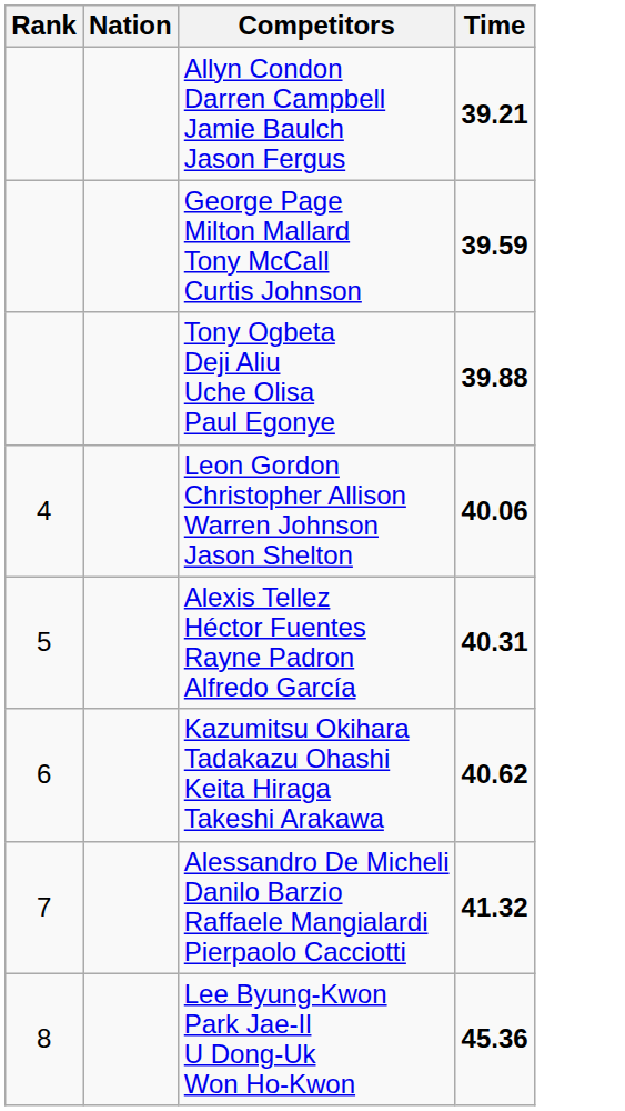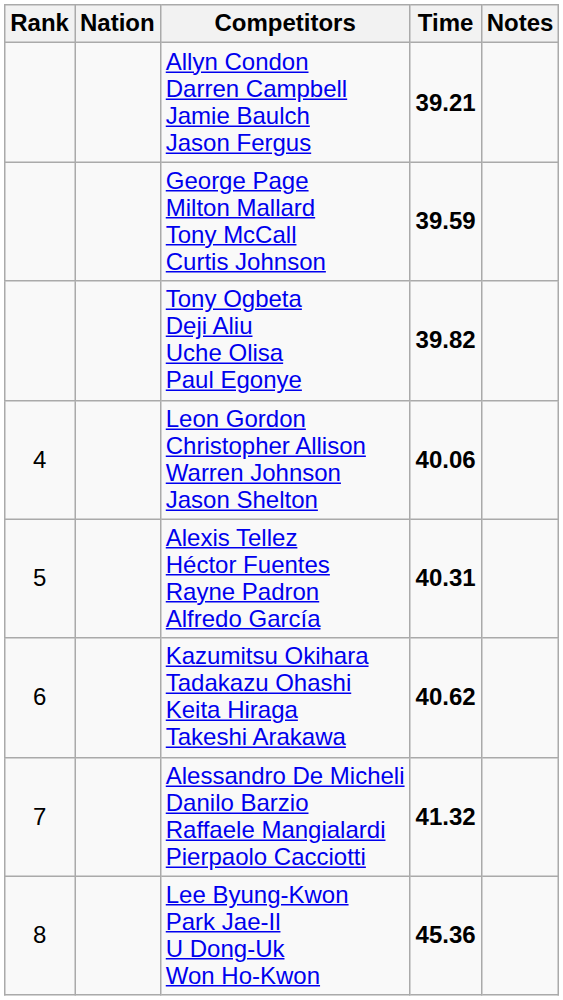+ column: Notes
Tony Ogbeta Deji Aliu Uche Olisa Paul Egonye | Time: 39.88 -> 39.82
